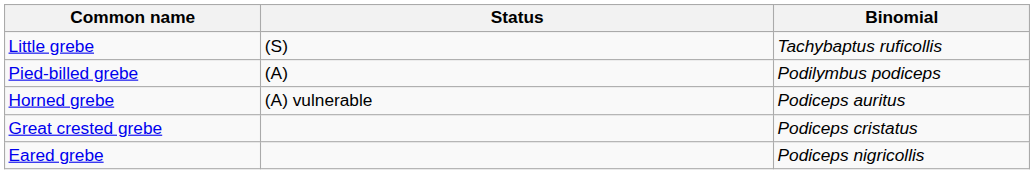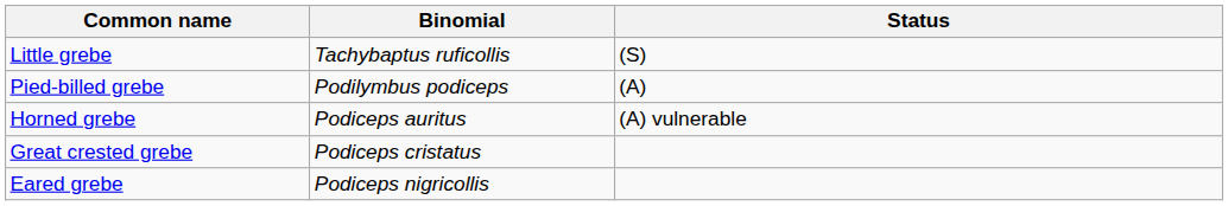columns swapped: Binomial <-> Status
